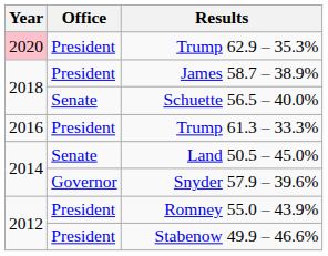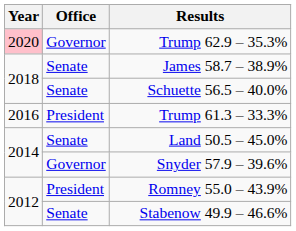Trump 62.9 – 35.3% | Office: President -> Governor
James 58.7 – 38.9% | Office: President -> Senate
Stabenow 49.9 – 46.6% | Office: President -> Senate
